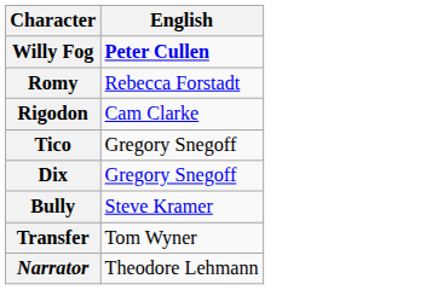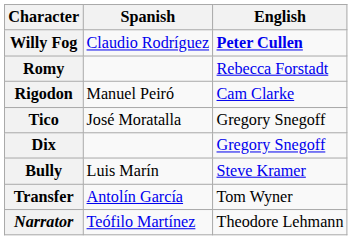+ column: Spanish | Claudio Rodríguez | Manuel Peiró | José Moratalla | Luis Marín | Antolín García | Teófilo Martínez
